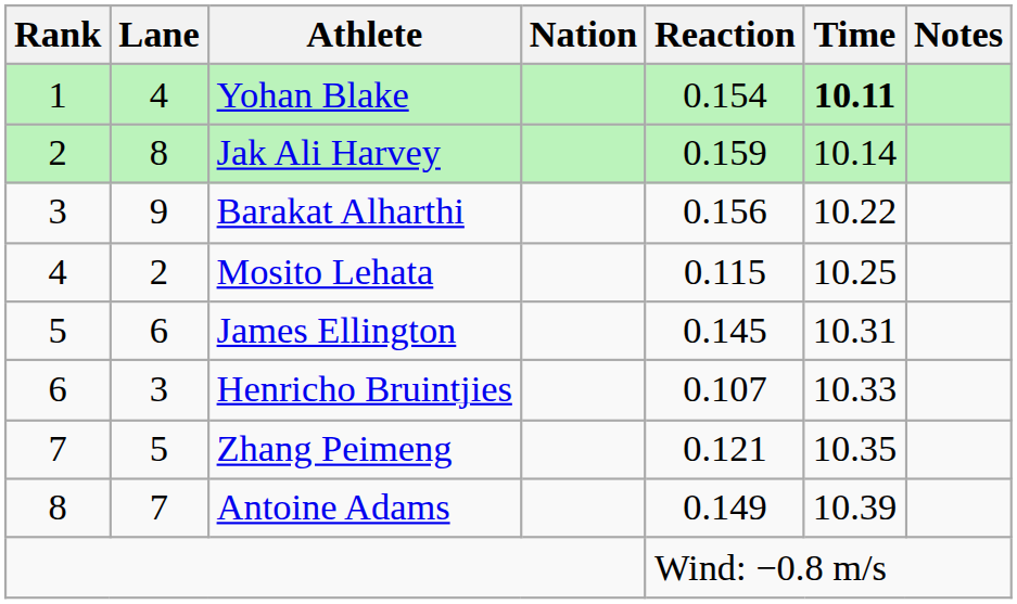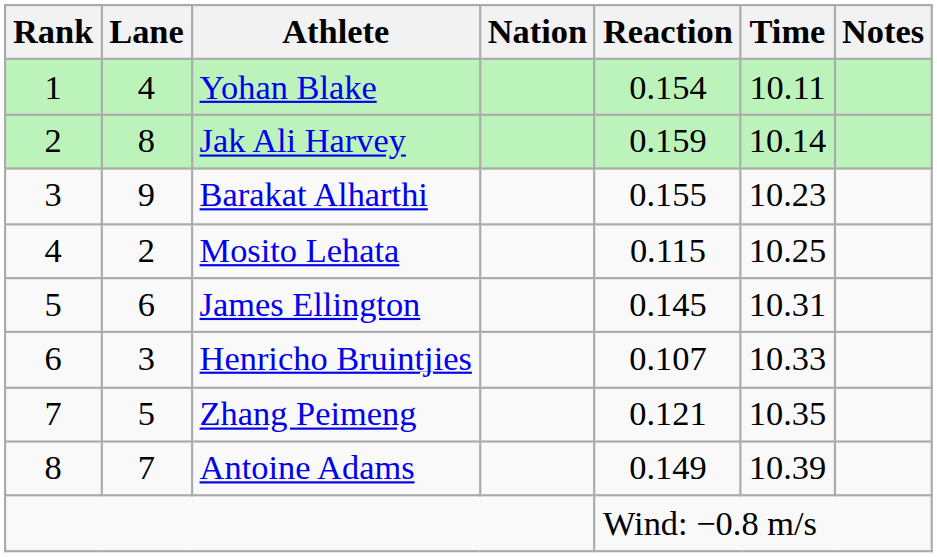Yohan Blake | Time: bold -> normal
Barakat Alharthi | Reaction: 0.156 -> 0.155
Barakat Alharthi | Time: 10.22 -> 10.23
